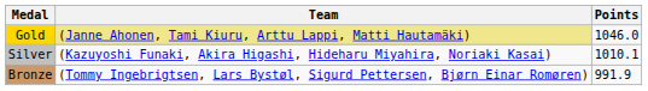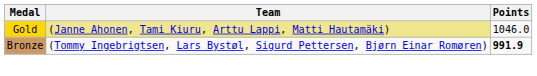- row: Silver | (Kazuyoshi Funaki, Akira Higashi, Hideharu Miyahira, Noriaki Kasai) | 1010.1
Bronze | Points: normal -> bold
